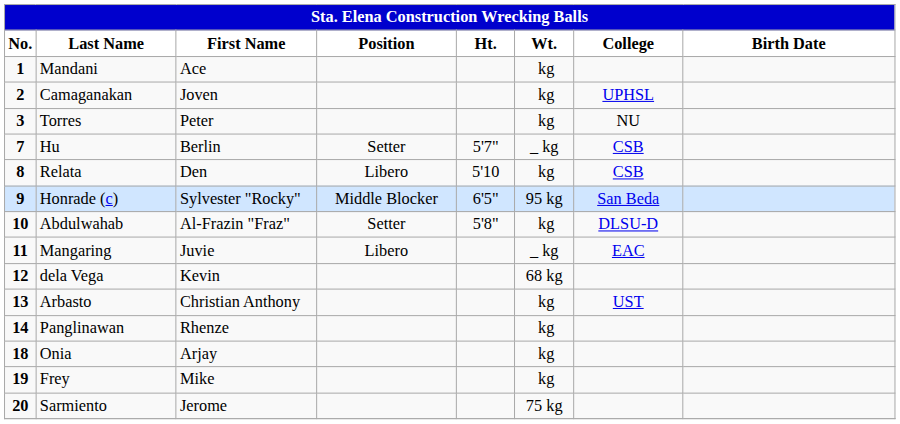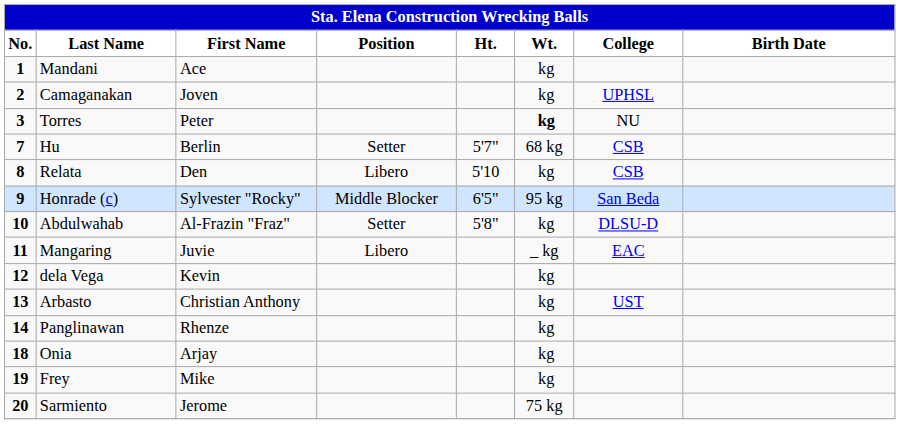Torres | Wt.: normal -> bold
Hu | Wt.: _ kg -> 68 kg
dela Vega | Wt.: 68 kg -> kg
